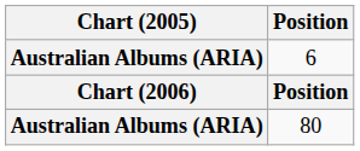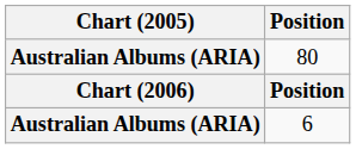rows swapped: 80 <-> 6
